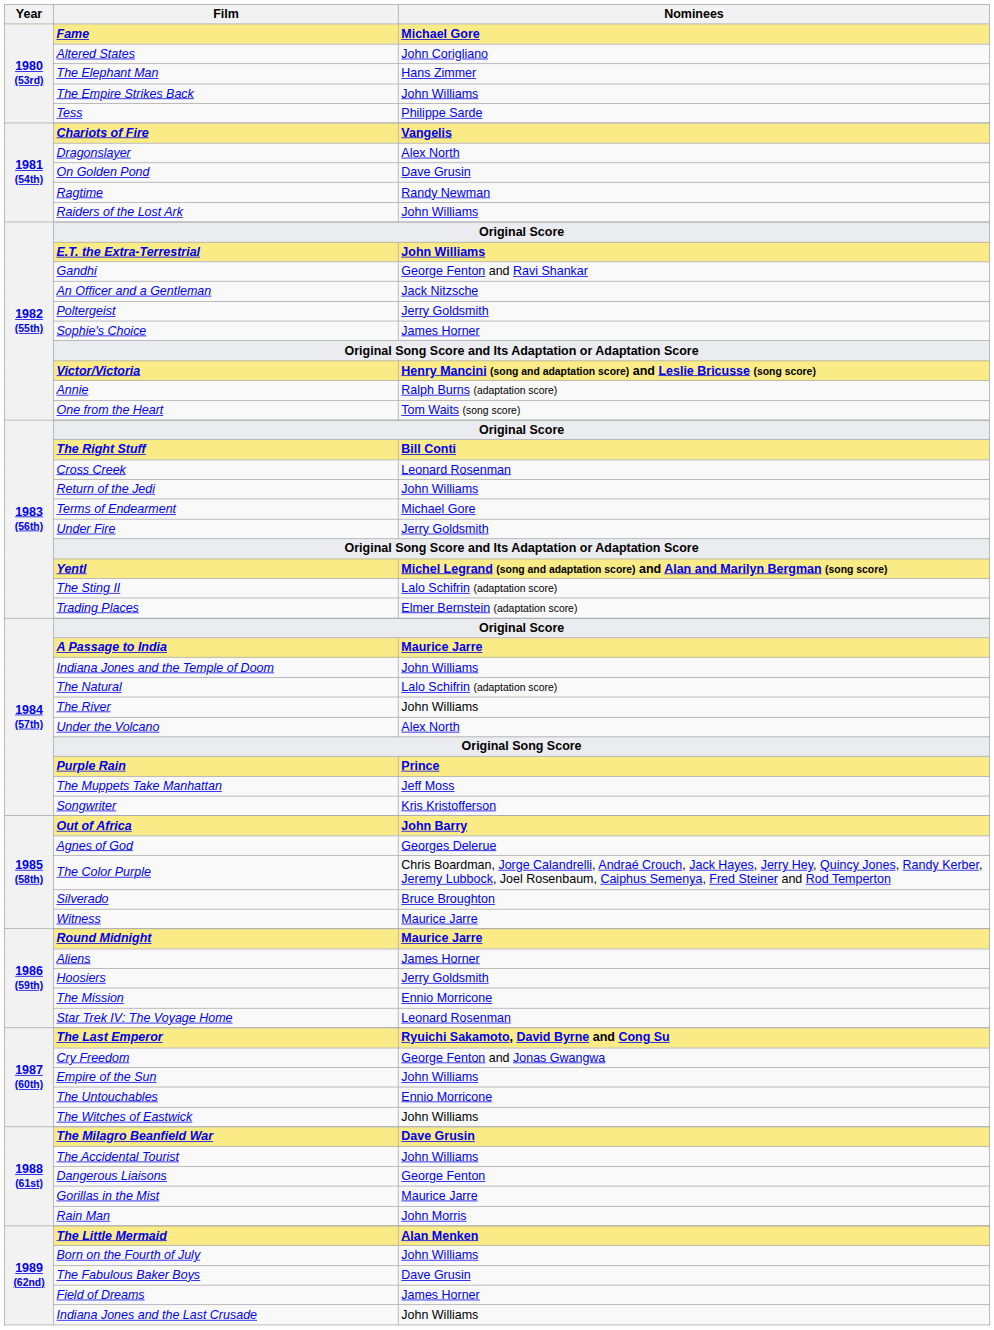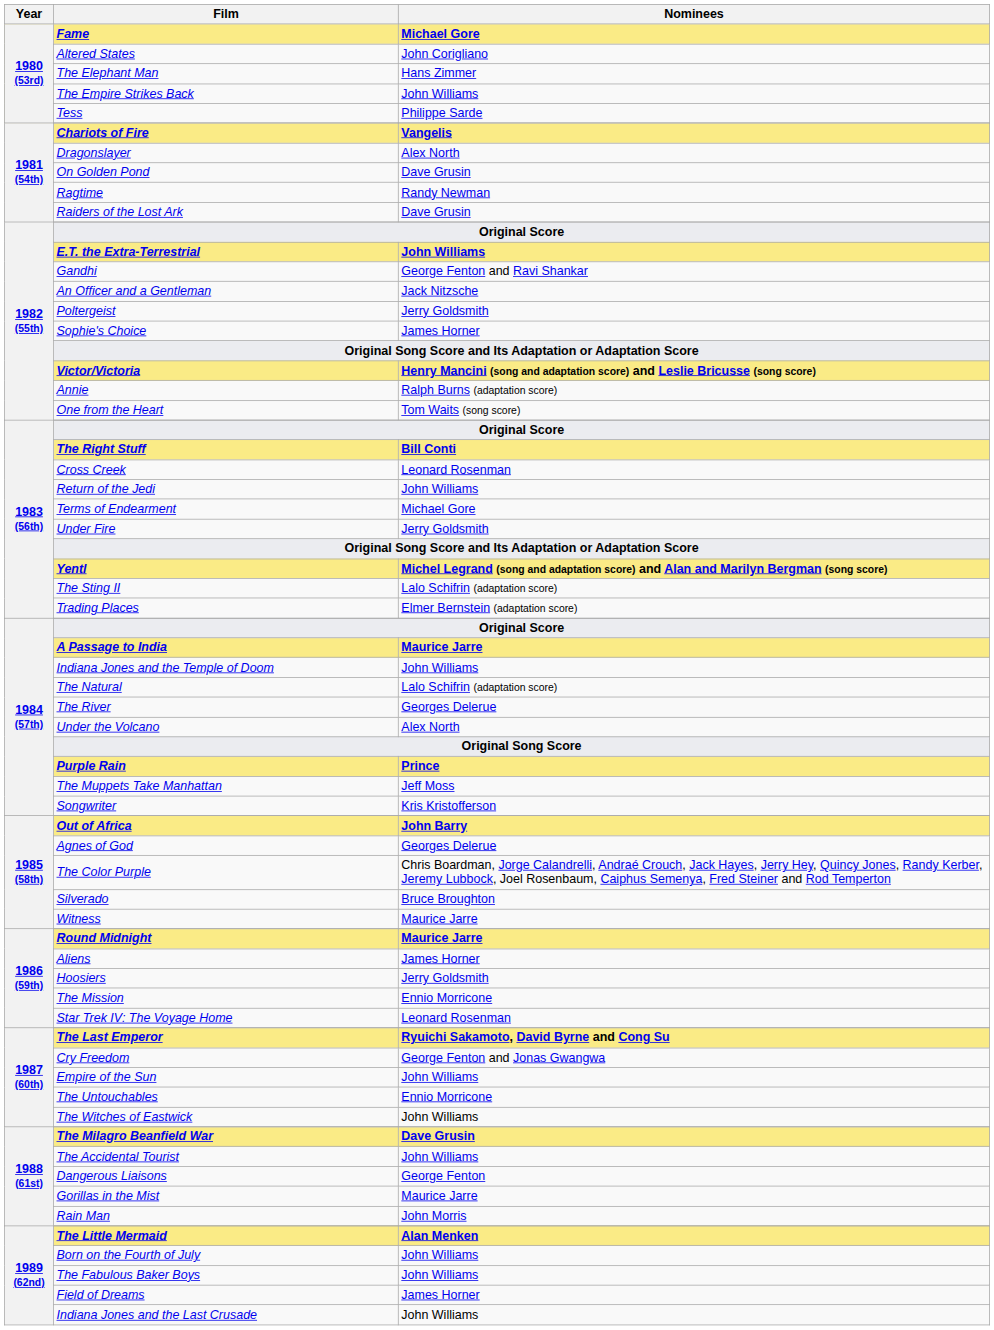Raiders of the Lost Ark | Nominees: John Williams -> Dave Grusin
The River | Nominees: John Williams -> Georges Delerue
The Fabulous Baker Boys | Nominees: Dave Grusin -> John Williams
